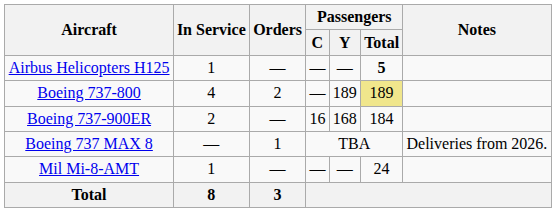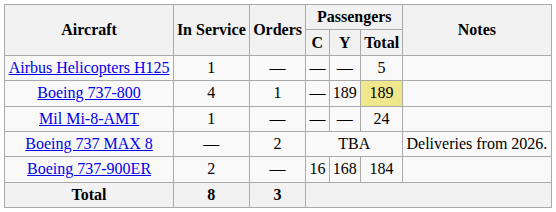Airbus Helicopters H125 | Passengers / Total: bold -> normal
Boeing 737-800 | Orders: 2 -> 1
rows swapped: Boeing 737-900ER <-> Mil Mi-8-AMT
Boeing 737 MAX 8 | Orders: 1 -> 2
